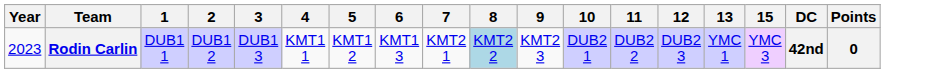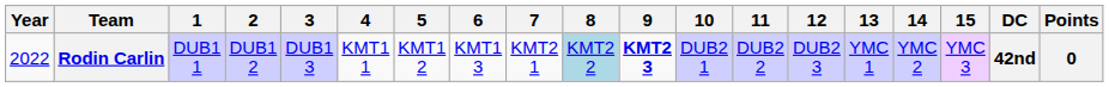+ column: 14 | YMC 2
Rodin Carlin | Year: 2023 -> 2022
Rodin Carlin | 9: normal -> bold
